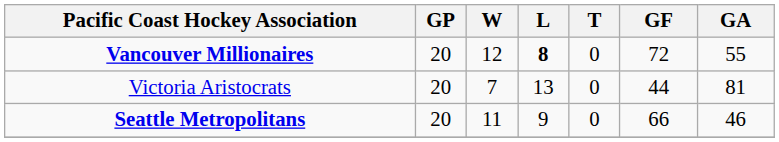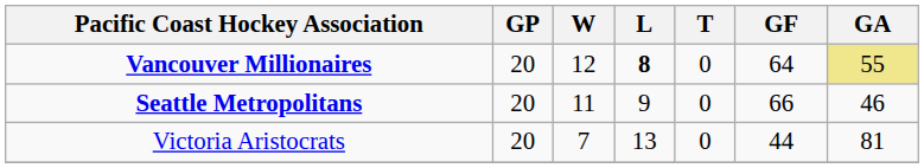Vancouver Millionaires | GF: 72 -> 64
Vancouver Millionaires | GA: no background -> khaki background
rows swapped: Seattle Metropolitans <-> Victoria Aristocrats
